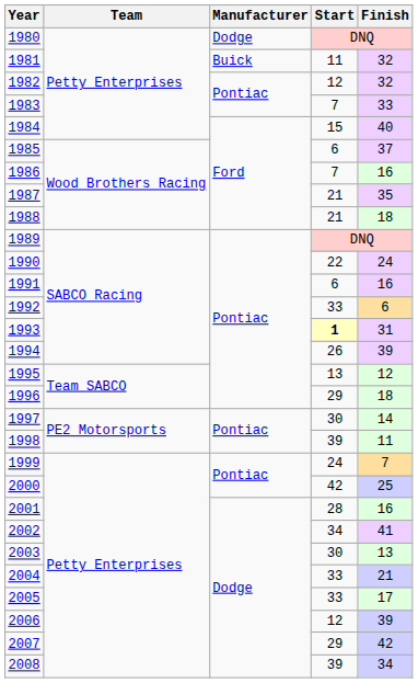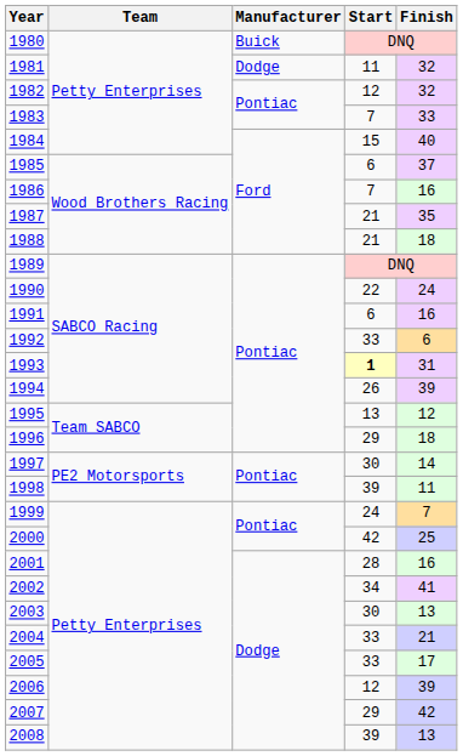1980 | Manufacturer: Dodge -> Buick
1981 | Manufacturer: Buick -> Dodge
2008 | Finish: 34 -> 13
